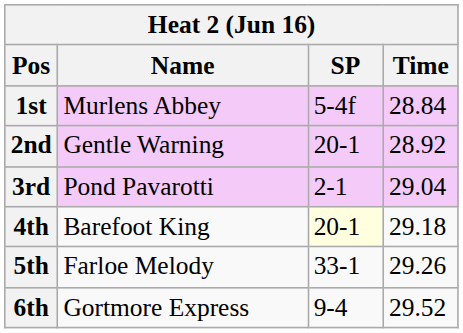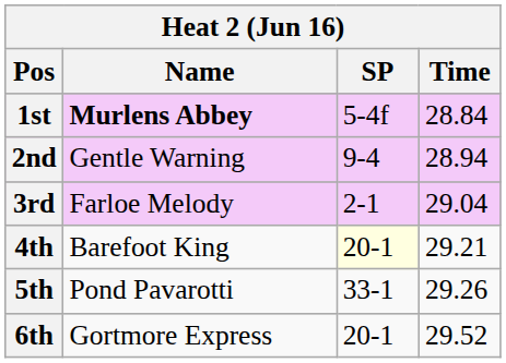1st | Name: normal -> bold
2nd | SP: 20-1 -> 9-4
2nd | Time: 28.92 -> 28.94
3rd | Name: Pond Pavarotti -> Farloe Melody
4th | Time: 29.18 -> 29.21
5th | Name: Farloe Melody -> Pond Pavarotti
6th | SP: 9-4 -> 20-1
